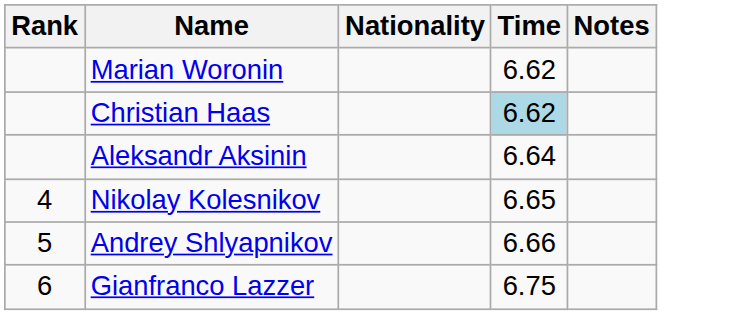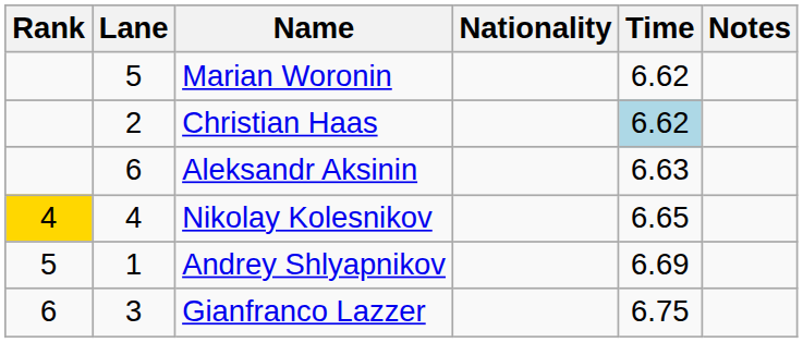+ column: Lane | 5 | 2 | 6 | 4 | 1 | 3
Aleksandr Aksinin | Time: 6.64 -> 6.63
Nikolay Kolesnikov | Rank: no background -> gold background
Andrey Shlyapnikov | Time: 6.66 -> 6.69
